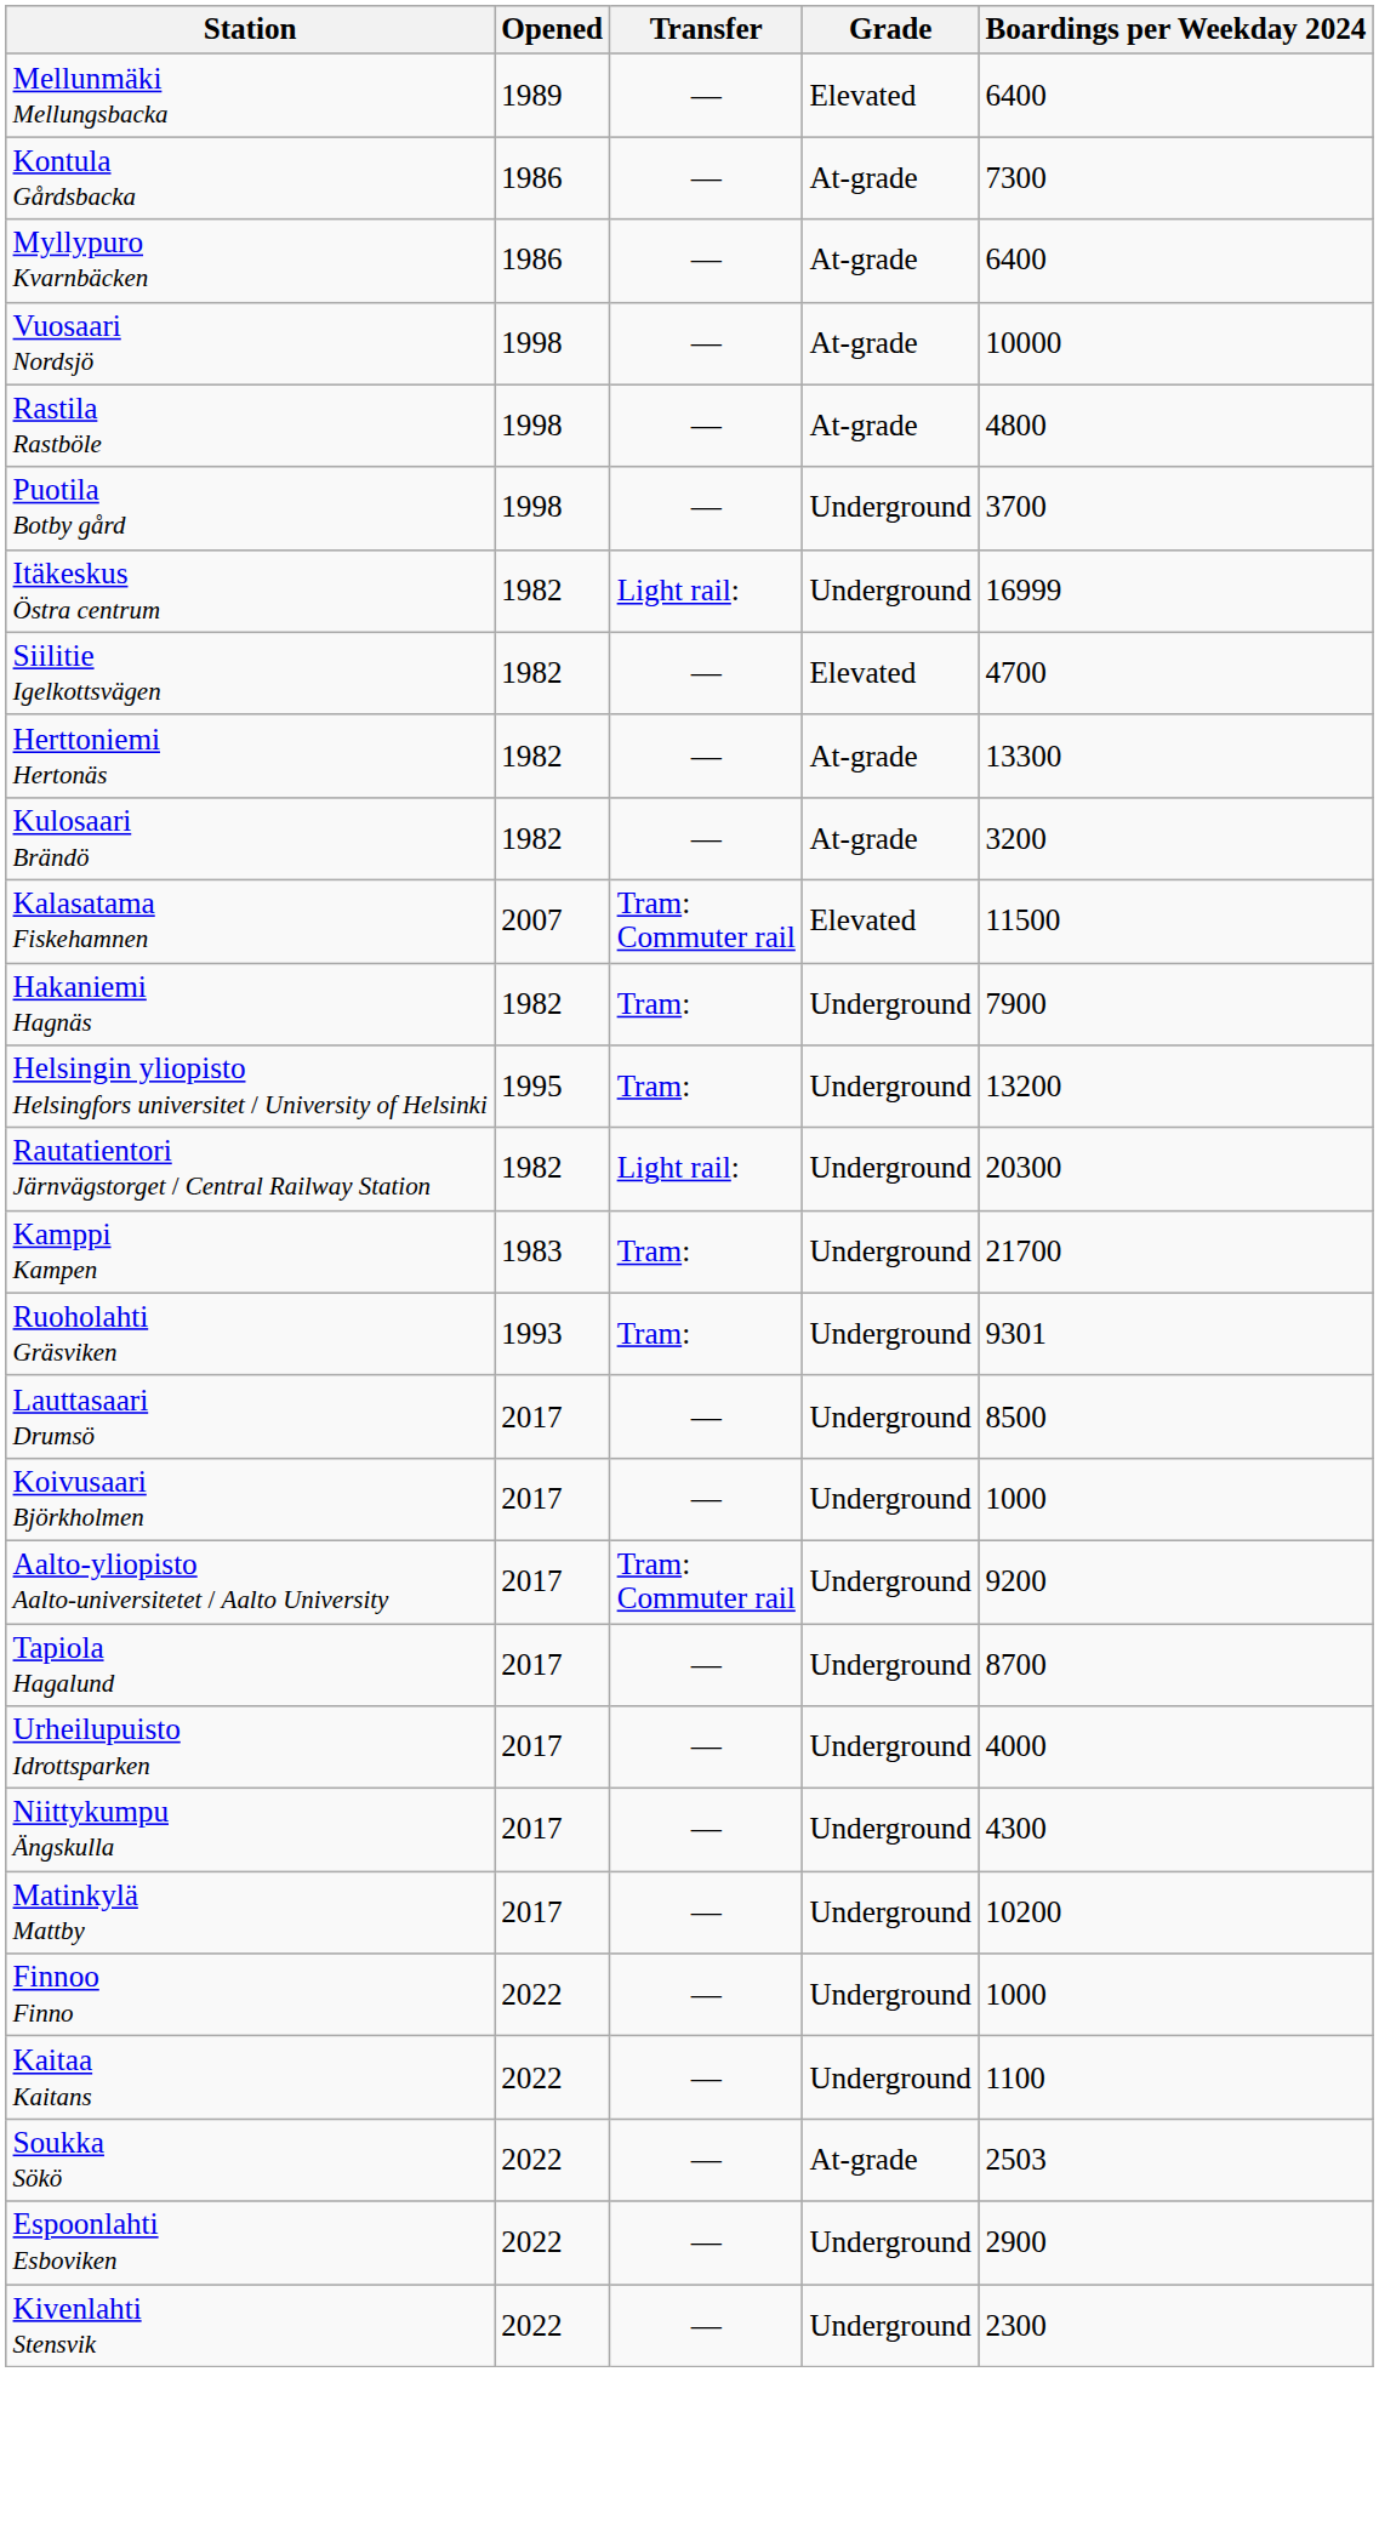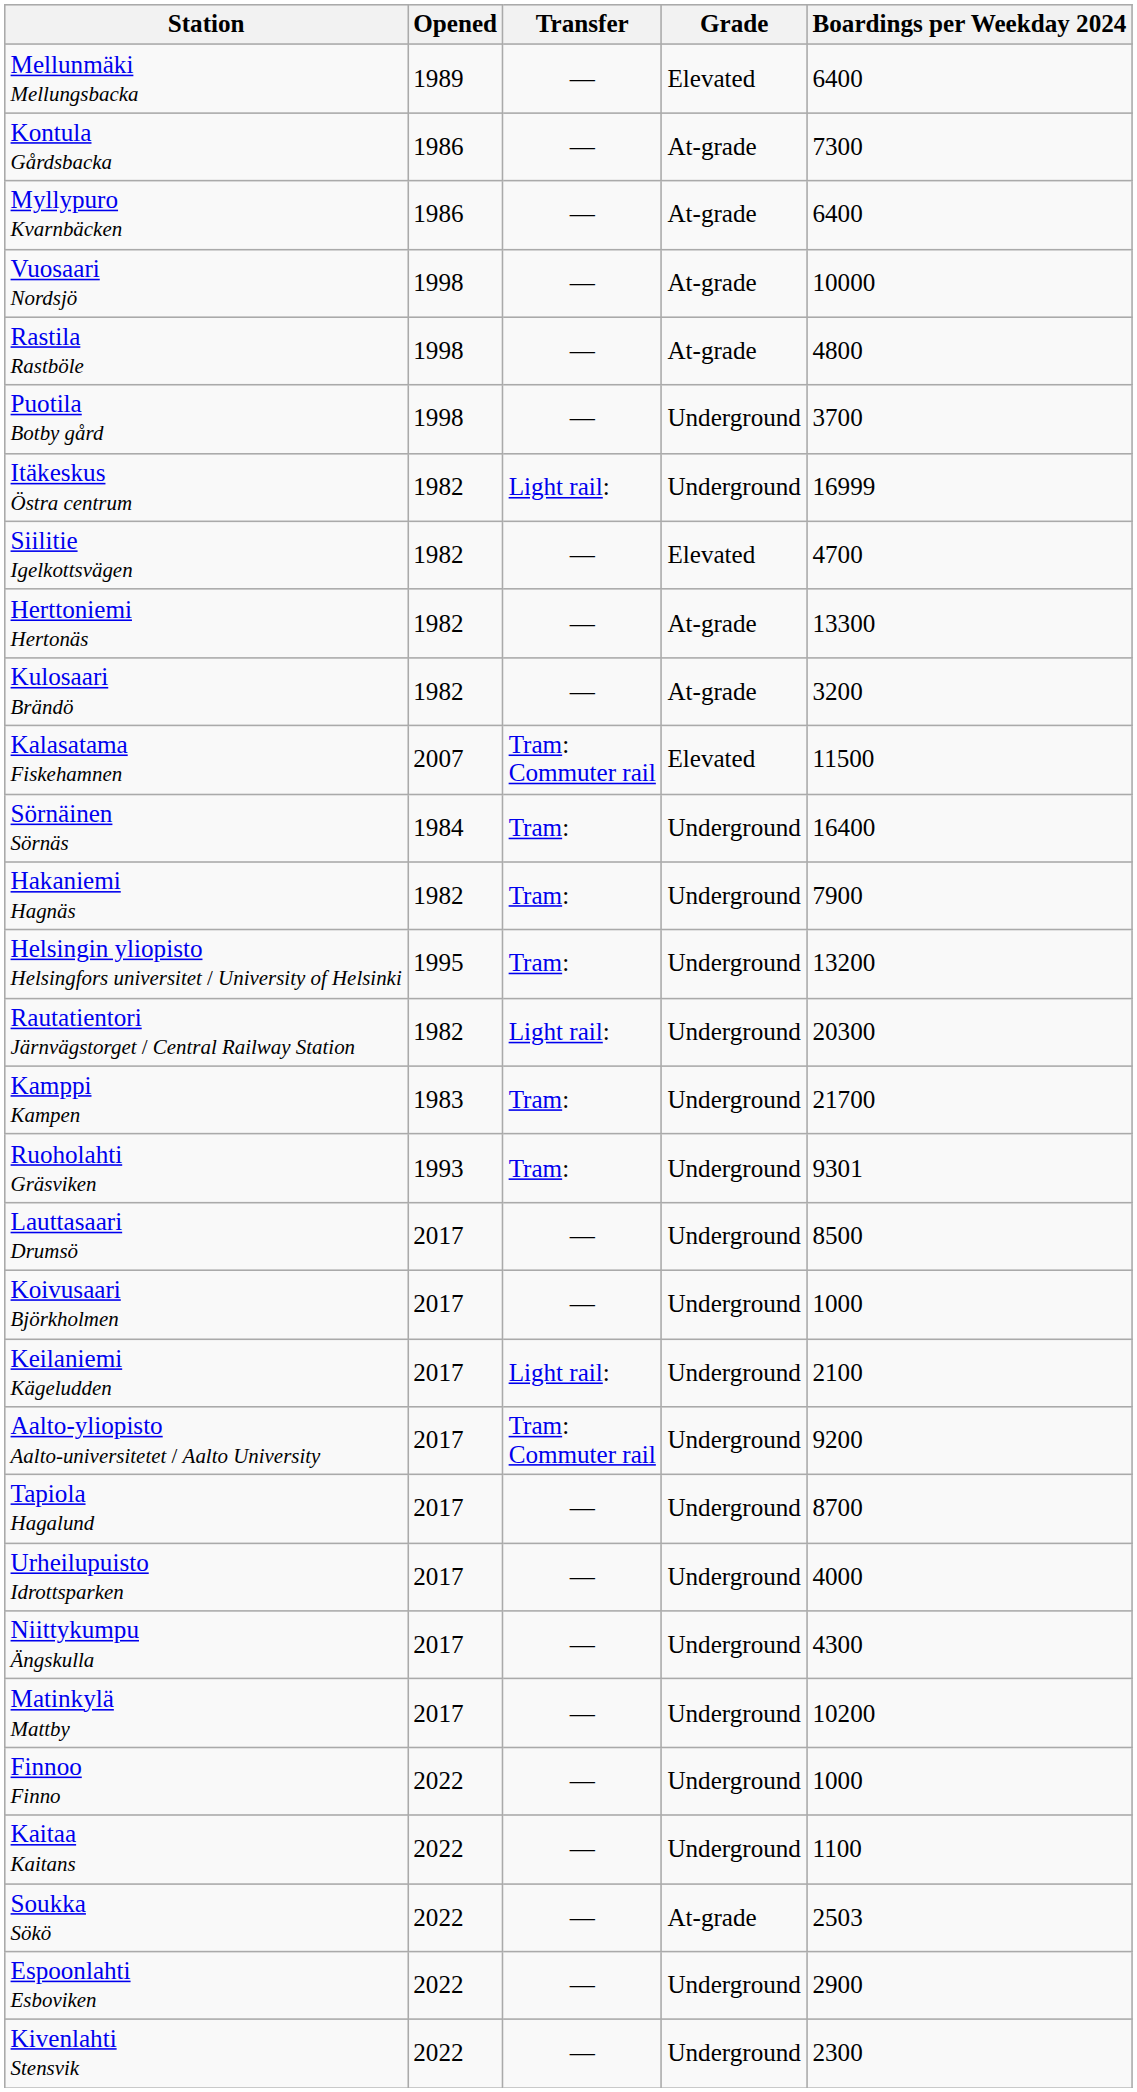+ row: Sörnäinen Sörnäs | 1984 | Tram: | Underground | 16400
+ row: Keilaniemi Kägeludden | 2017 | Light rail: | Underground | 2100
